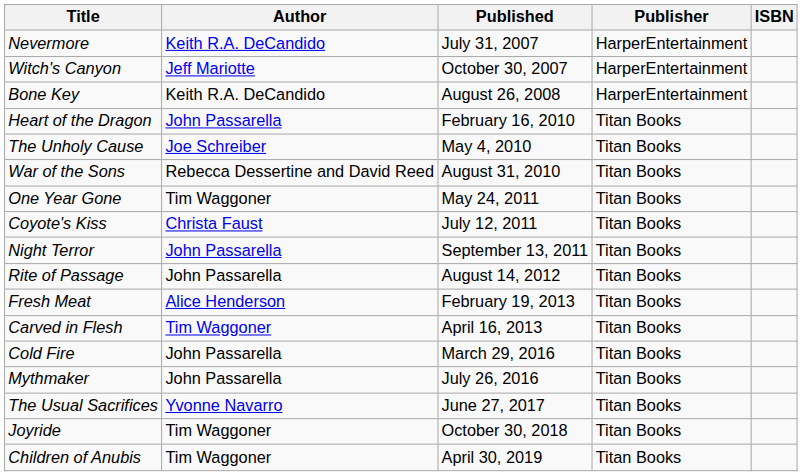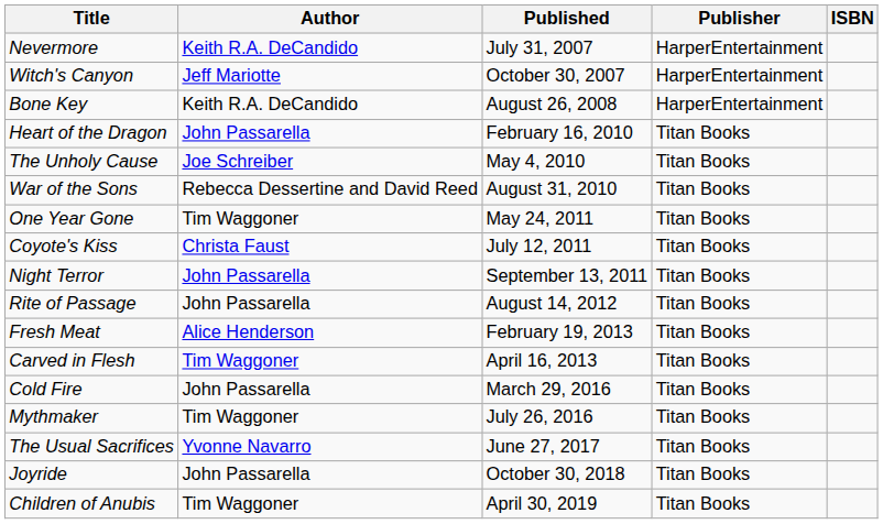Mythmaker | Author: John Passarella -> Tim Waggoner
Joyride | Author: Tim Waggoner -> John Passarella
